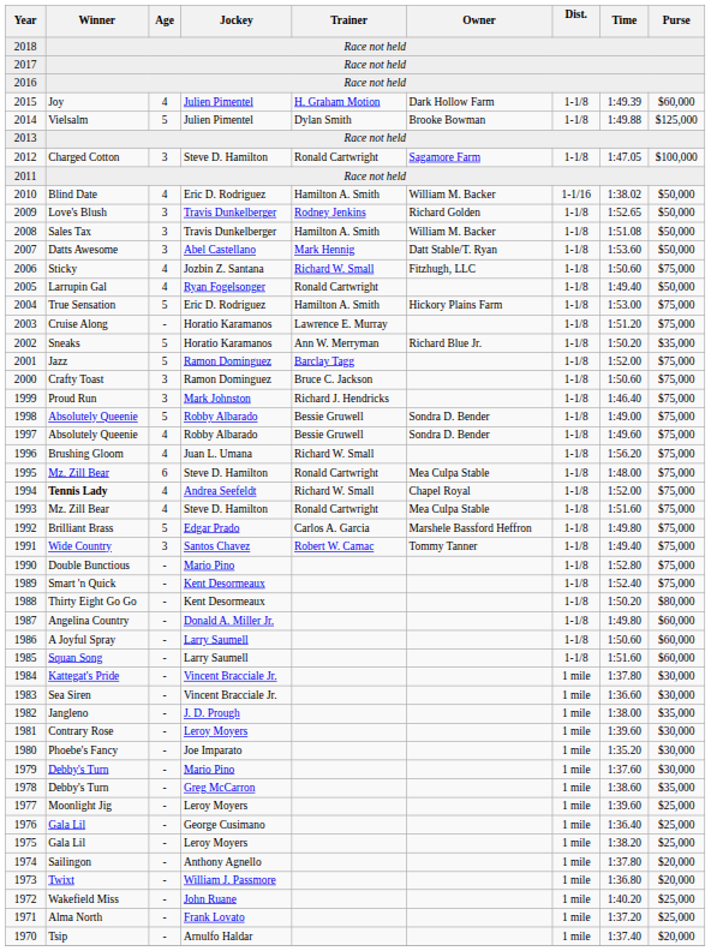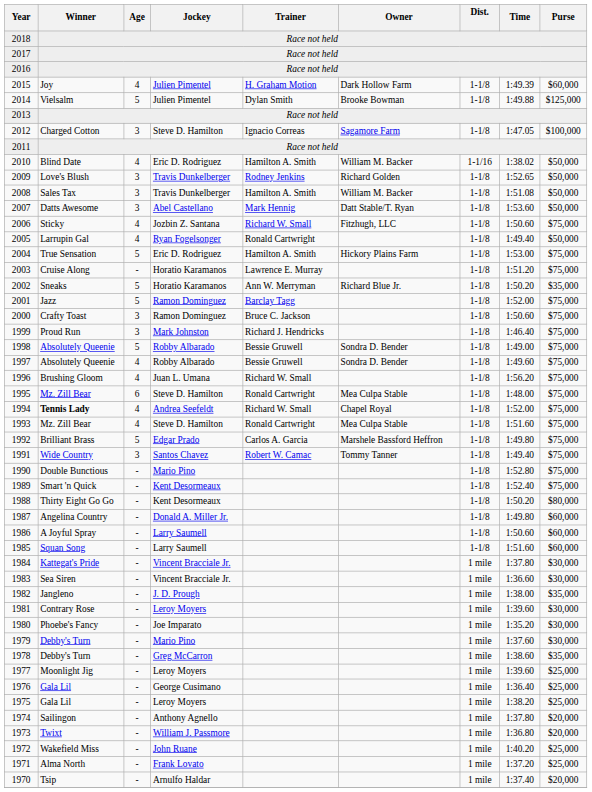2012 | Trainer: Ronald Cartwright -> Ignacio Correas
